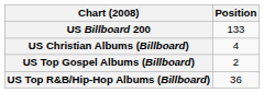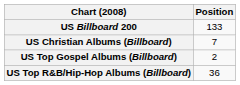US Christian Albums (Billboard) | Position: 4 -> 7
